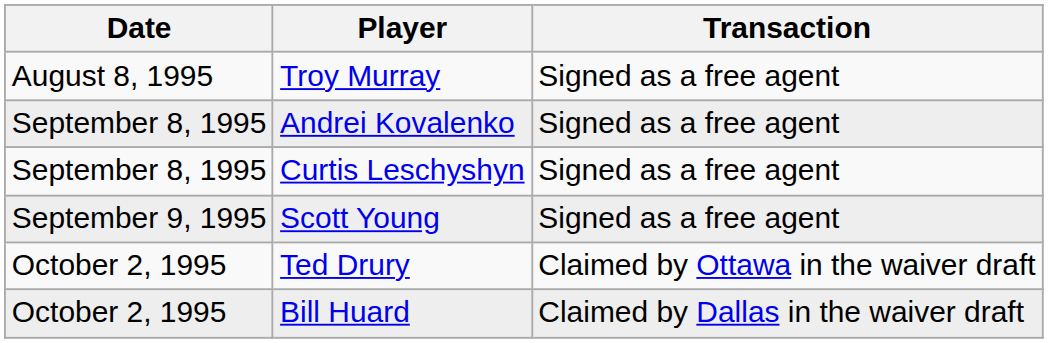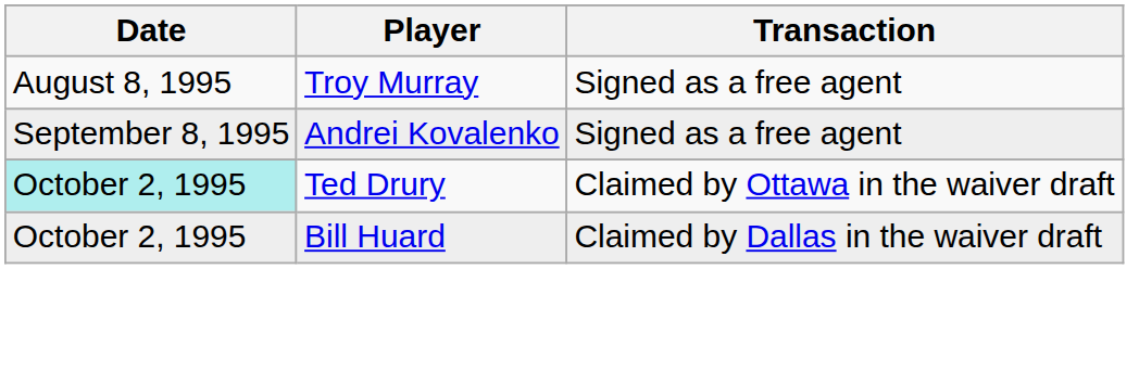- row: September 8, 1995 | Curtis Leschyshyn | Signed as a free agent
- row: September 9, 1995 | Scott Young | Signed as a free agent
Ted Drury | Date: no background -> paleturquoise background
